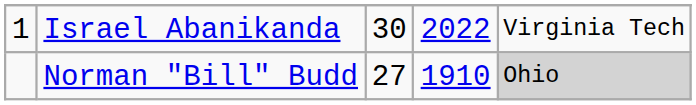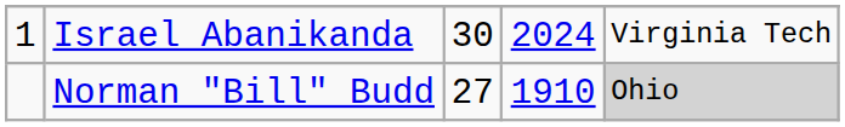Israel Abanikanda | column 4: 2022 -> 2024
